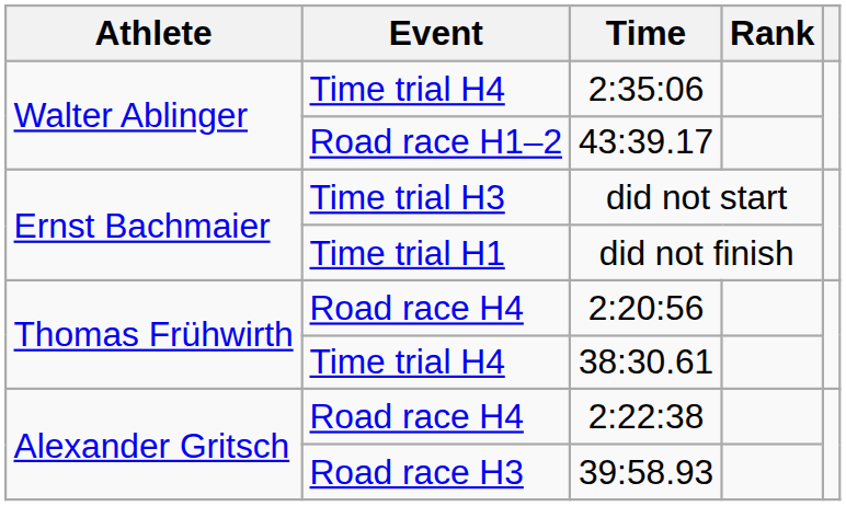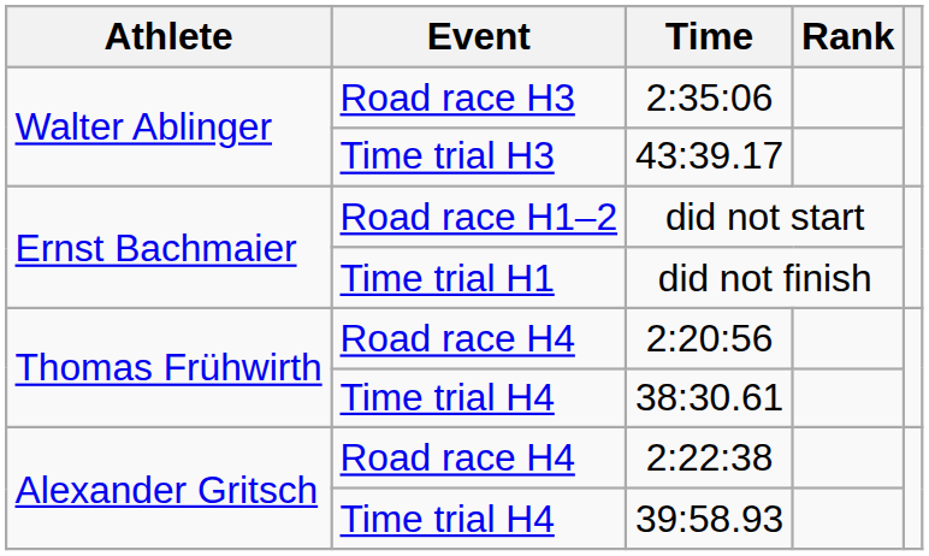2:35:06 | Event: Time trial H4 -> Road race H3
43:39.17 | Event: Road race H1–2 -> Time trial H3
did not start | Event: Time trial H3 -> Road race H1–2
39:58.93 | Event: Road race H3 -> Time trial H4
